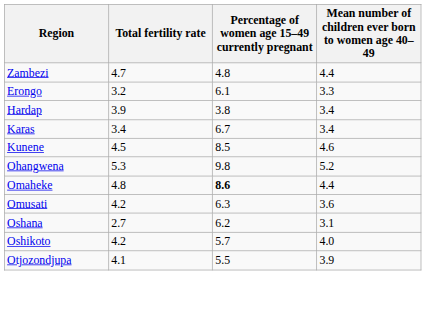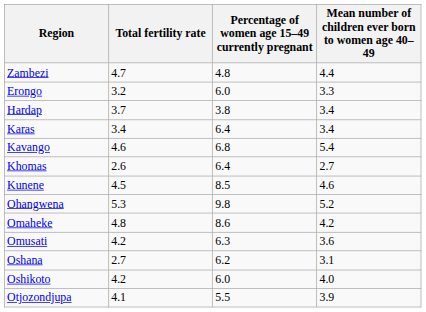Erongo | Percentage of women age 15–49 currently pregnant: 6.1 -> 6.0
Hardap | Total fertility rate: 3.9 -> 3.7
Karas | Percentage of women age 15–49 currently pregnant: 6.7 -> 6.4
+ row: Kavango | 4.6 | 6.8 | 5.4
+ row: Khomas | 2.6 | 6.4 | 2.7
Omaheke | Percentage of women age 15–49 currently pregnant: bold -> normal
Omaheke | Mean number of children ever born to women age 40–49: 4.4 -> 4.2
Oshikoto | Percentage of women age 15–49 currently pregnant: 5.7 -> 6.0
